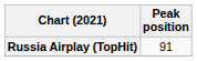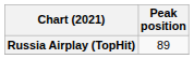Russia Airplay (TopHit) | Peak position: 91 -> 89
